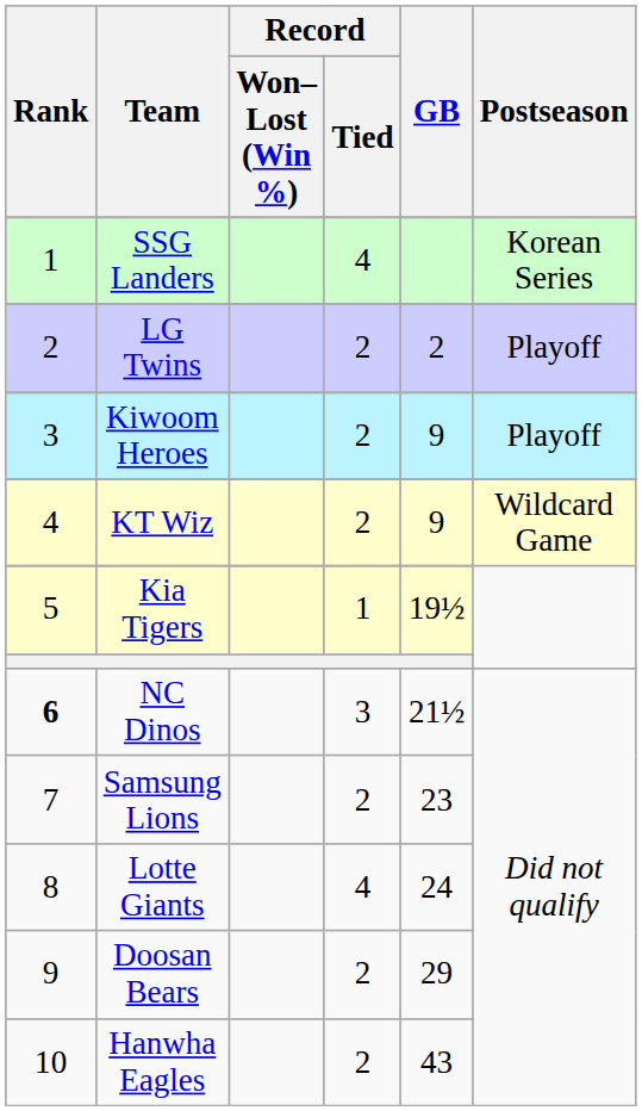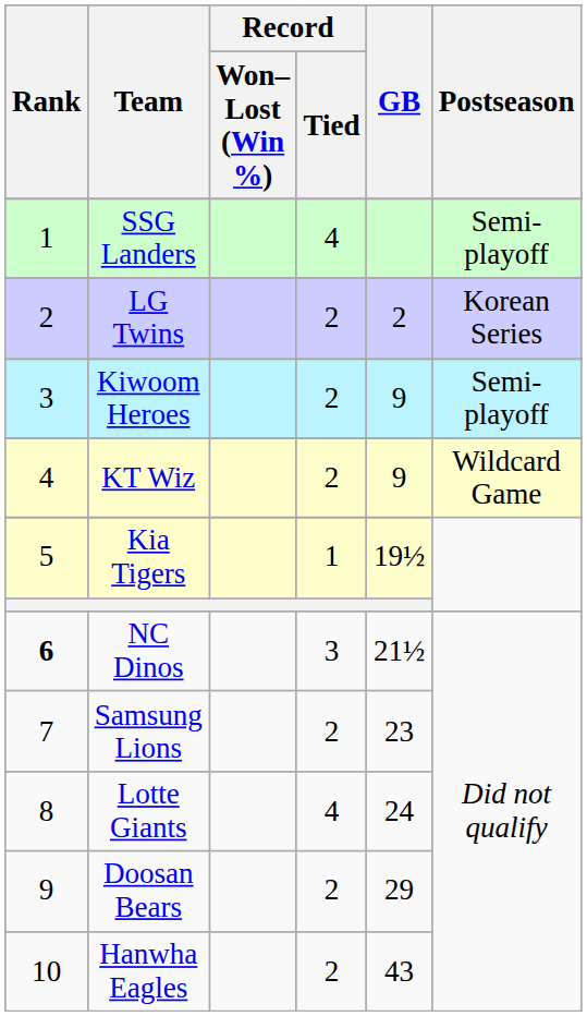SSG Landers | Postseason: Korean Series -> Semi-playoff
LG Twins | Postseason: Playoff -> Korean Series
Kiwoom Heroes | Postseason: Playoff -> Semi-playoff
